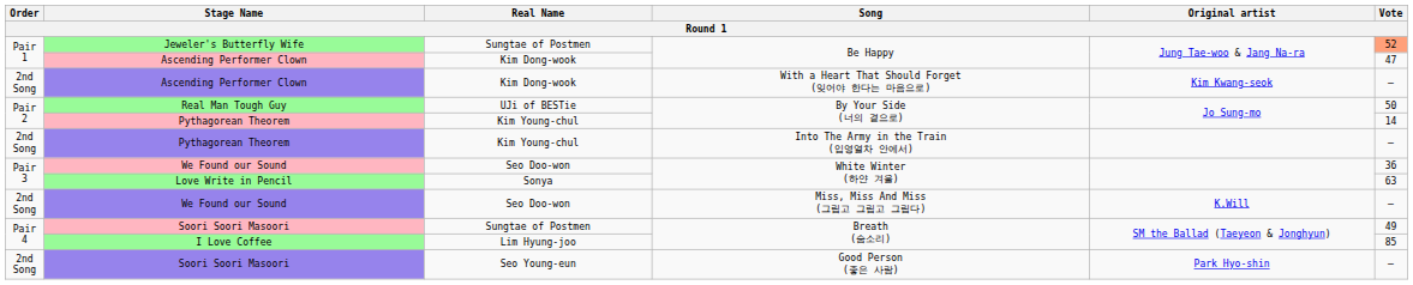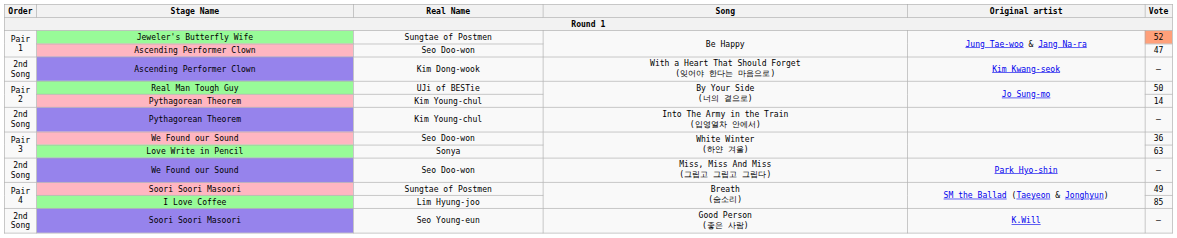Ascending Performer Clown / Be Happy | Real Name: Kim Dong-wook -> Seo Doo-won
We Found our Sound / Miss, Miss And Miss (그립고 그립고 그립다) | Original artist: K.Will -> Park Hyo-shin
Soori Soori Masoori / Good Person (좋은 사람) | Original artist: Park Hyo-shin -> K.Will
